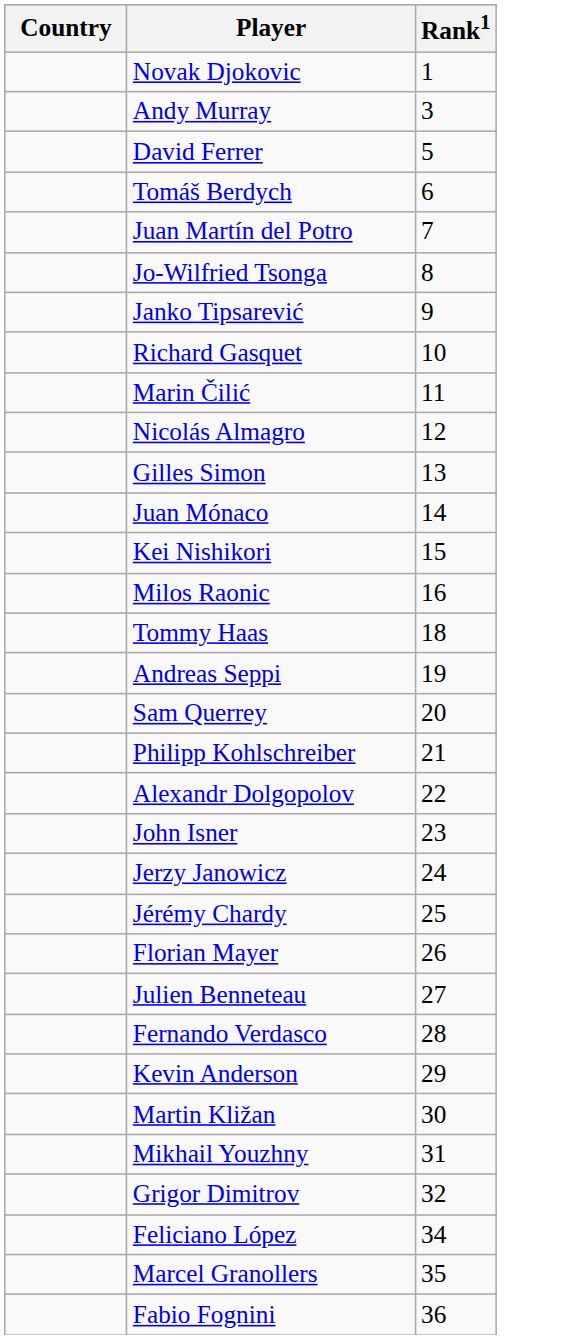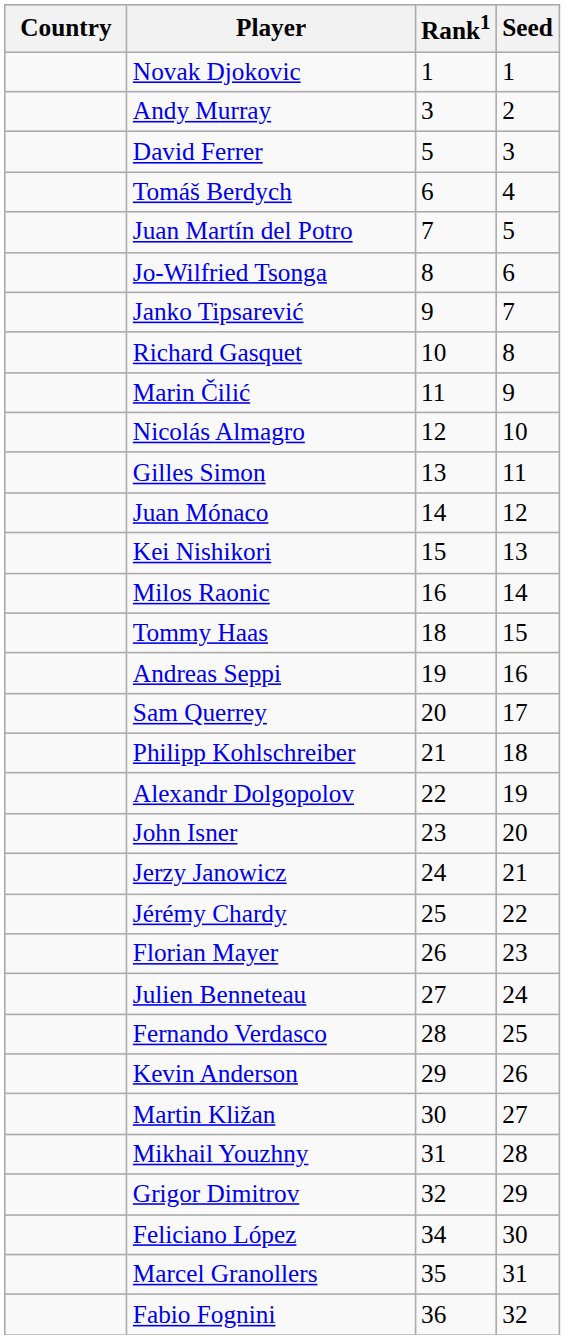+ column: Seed | 1 | 2 | 3 | 4 | 5 | 6 | 7 | 8 | 9 | 10 | 11 | 12 | 13 | 14 | 15 | 16 | 17 | 18 | 19 | 20 | 21 | 22 | 23 | 24 | 25 | 26 | 27 | 28 | 29 | 30 | 31 | 32
